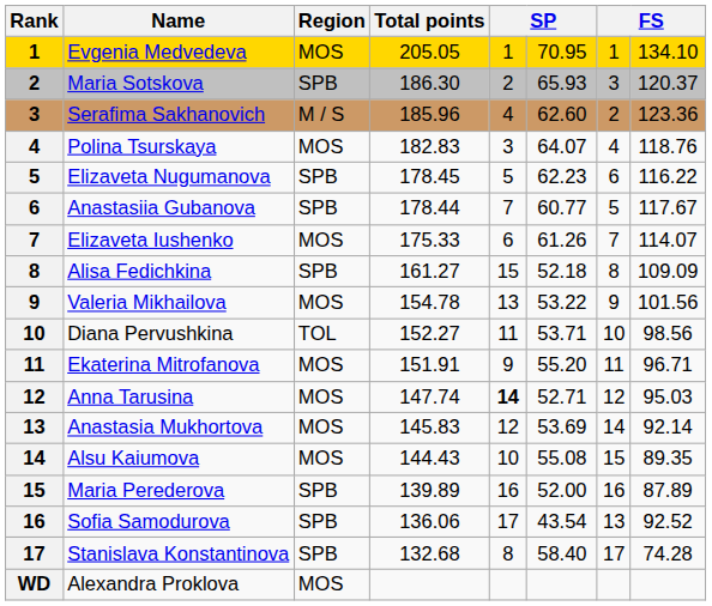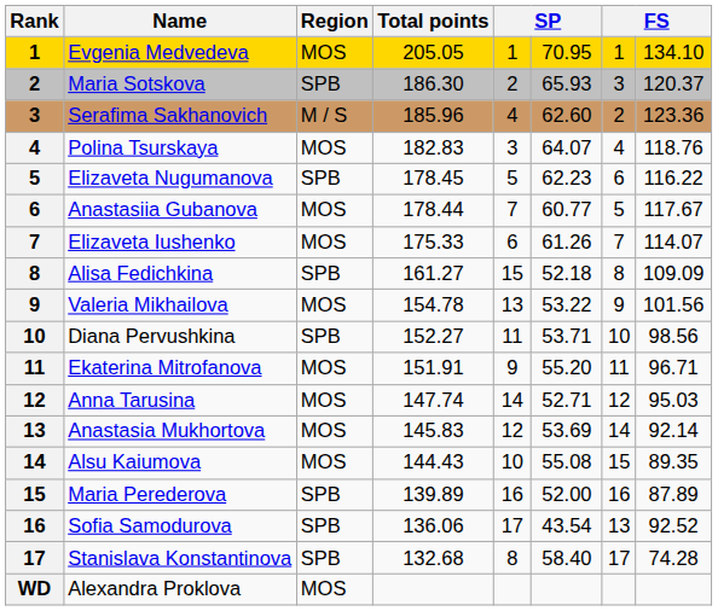Anastasiia Gubanova | Region: SPB -> MOS
Diana Pervushkina | Region: TOL -> SPB
Anna Tarusina | column 5: bold -> normal
